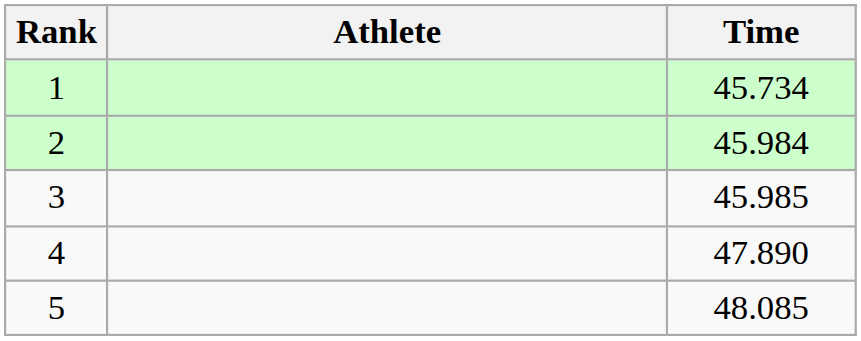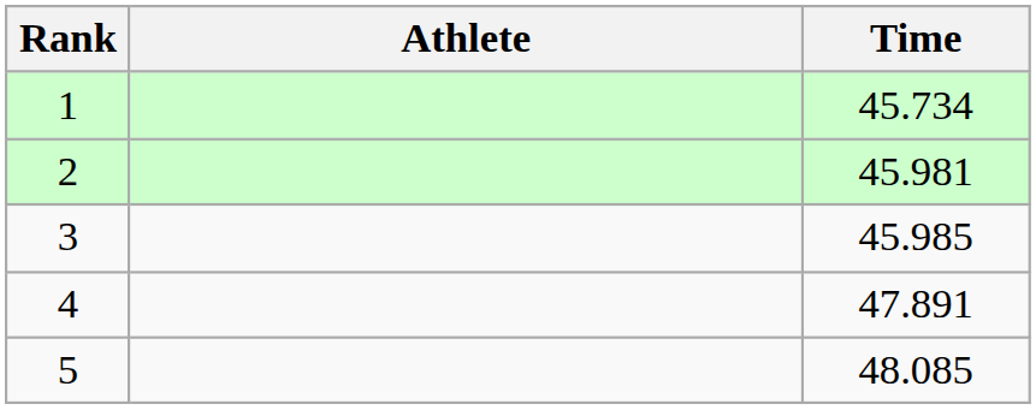2 | Time: 45.984 -> 45.981
4 | Time: 47.890 -> 47.891
